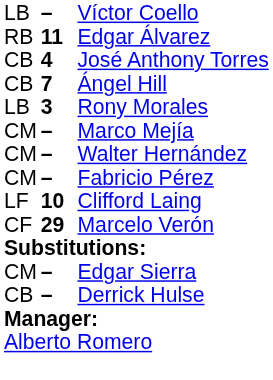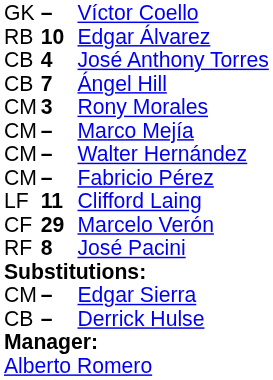Víctor Coello | column 1: LB -> GK
Edgar Álvarez | column 2: 11 -> 10
Rony Morales | column 1: LB -> CM
Clifford Laing | column 2: 10 -> 11
+ row: RF | 8 | José Pacini
